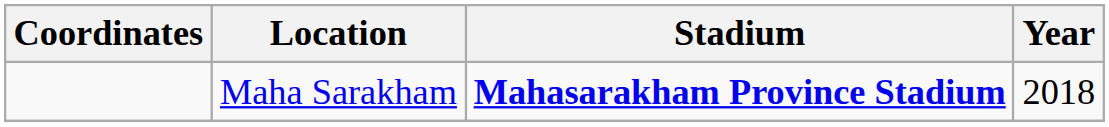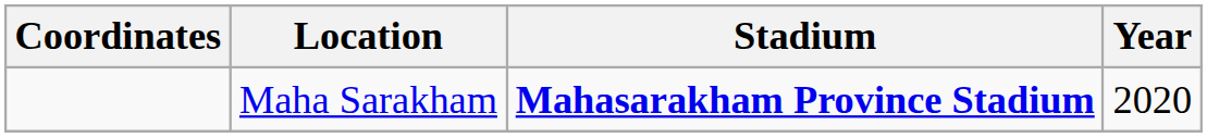Maha Sarakham | Year: 2018 -> 2020
